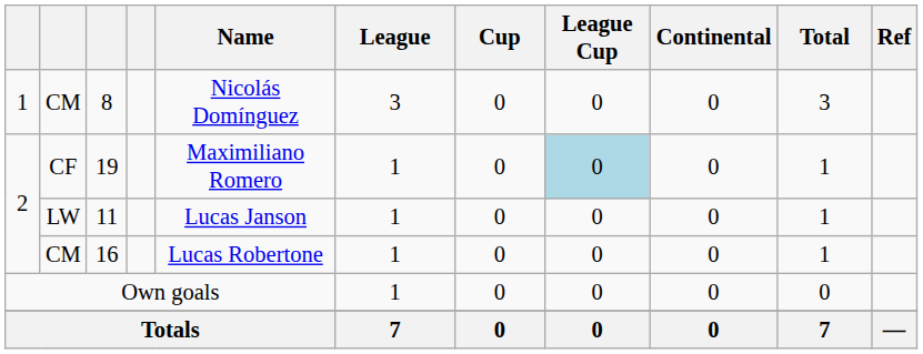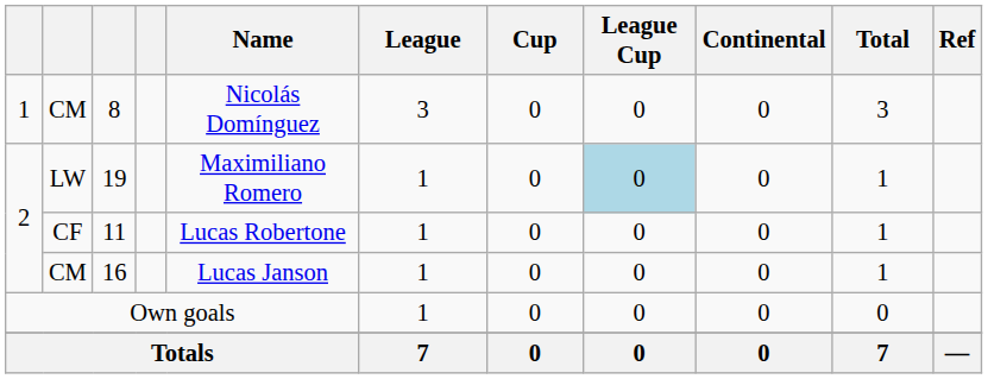19 | column 2: CF -> LW
11 | column 2: LW -> CF
11 | Name: Lucas Janson -> Lucas Robertone
16 | Name: Lucas Robertone -> Lucas Janson
